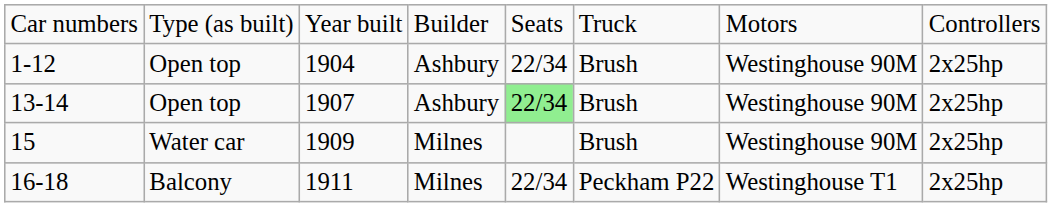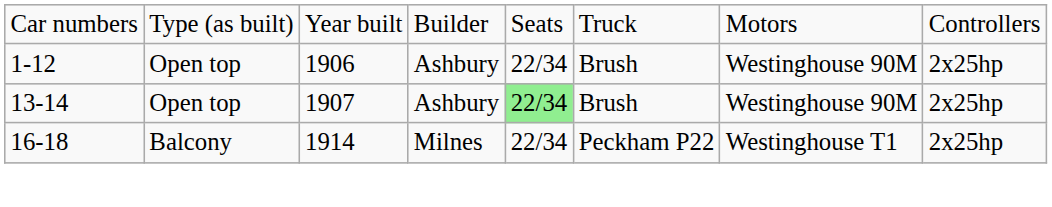1-12 | column 3: 1904 -> 1906
- row: 15 | Water car | 1909 | Milnes | Brush | Westinghouse 90M | 2x25hp
16-18 | column 3: 1911 -> 1914
